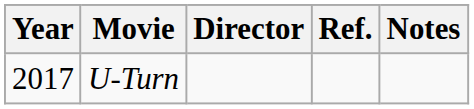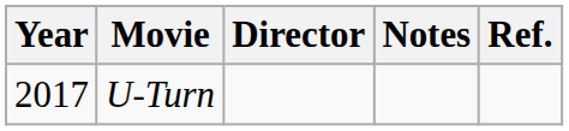columns swapped: Notes <-> Ref.
